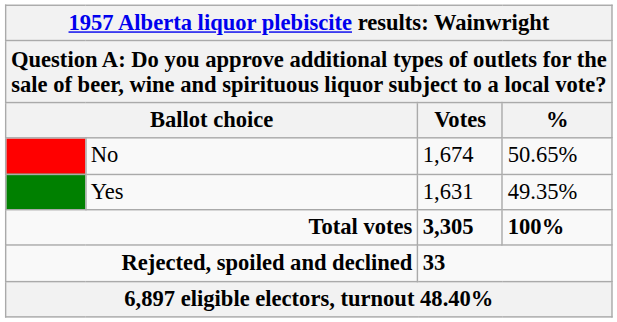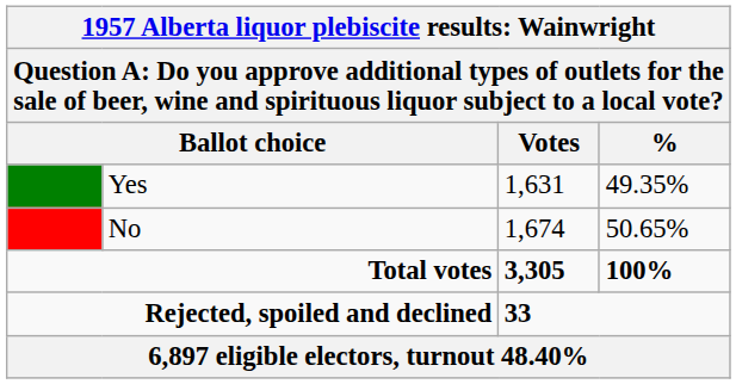rows swapped: No <-> Yes
